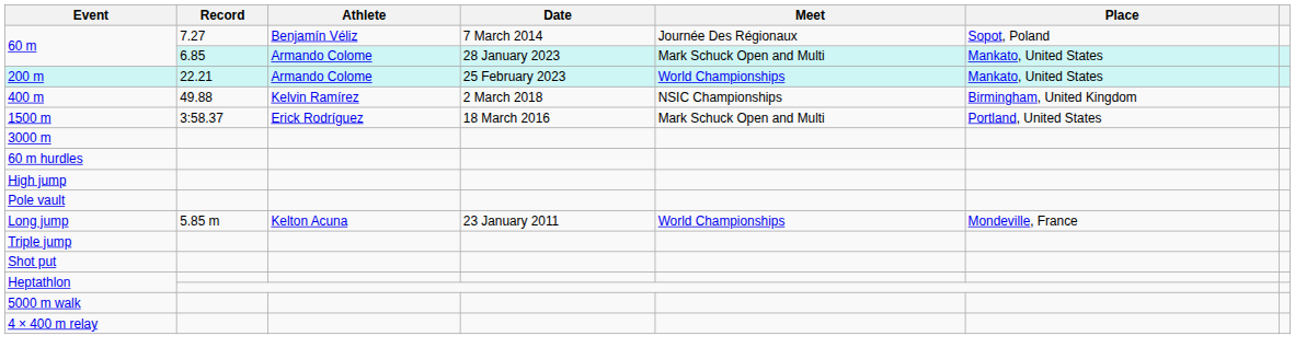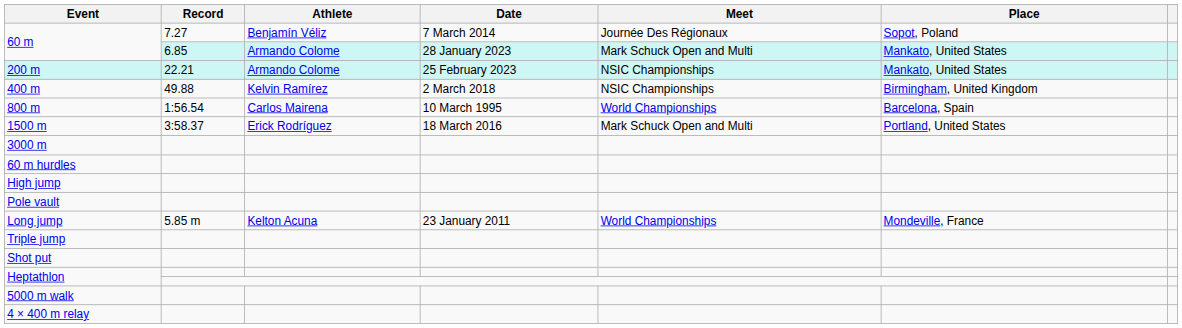200 m | Meet: World Championships -> NSIC Championships
+ row: 800 m | 1:56.54 | Carlos Mairena | 10 March 1995 | World Championships | Barcelona, Spain
